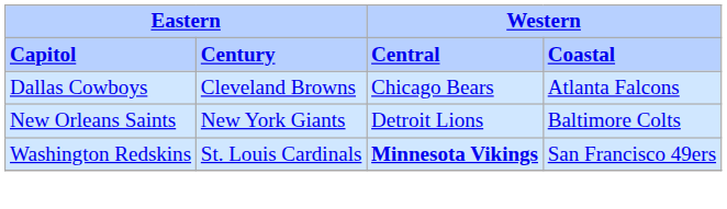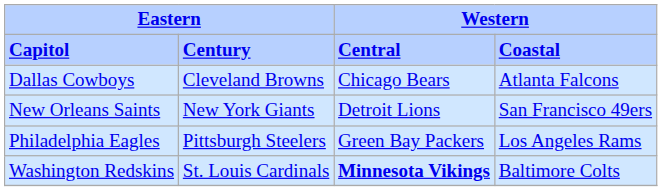New Orleans Saints | column 4: Baltimore Colts -> San Francisco 49ers
+ row: Philadelphia Eagles | Pittsburgh Steelers | Green Bay Packers | Los Angeles Rams
Washington Redskins | column 4: San Francisco 49ers -> Baltimore Colts
